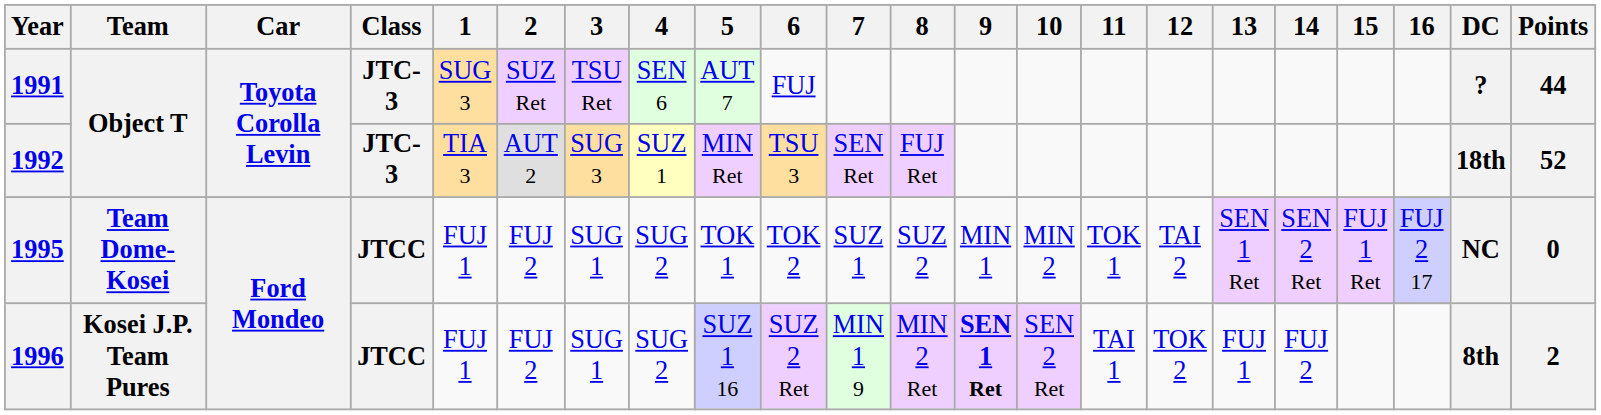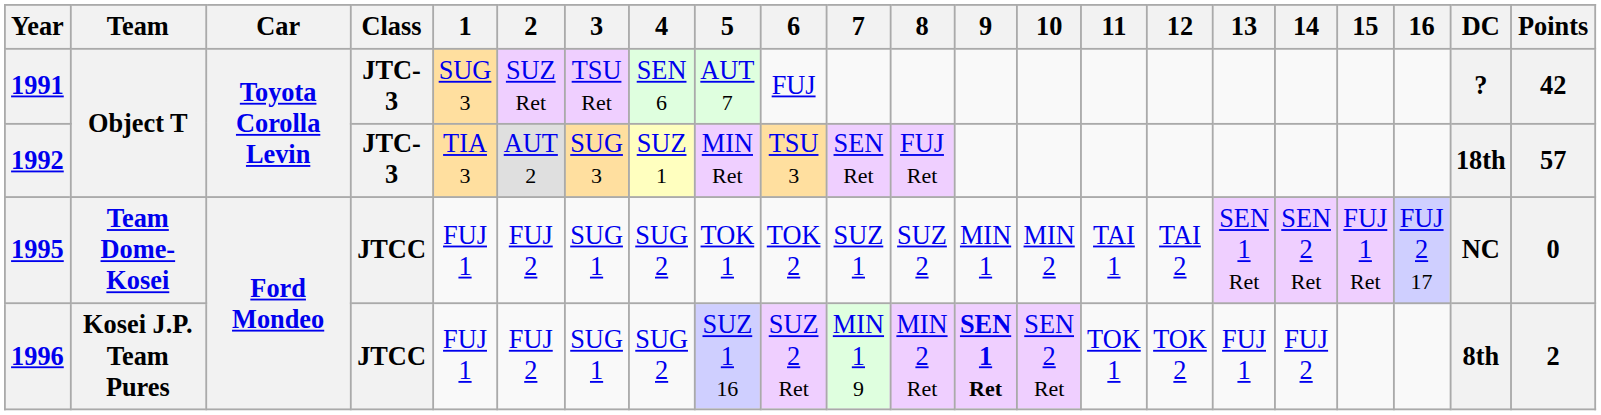1991 | Points: 44 -> 42
1992 | Points: 52 -> 57
1995 | 11: TOK 1 -> TAI 1
1996 | 11: TAI 1 -> TOK 1
